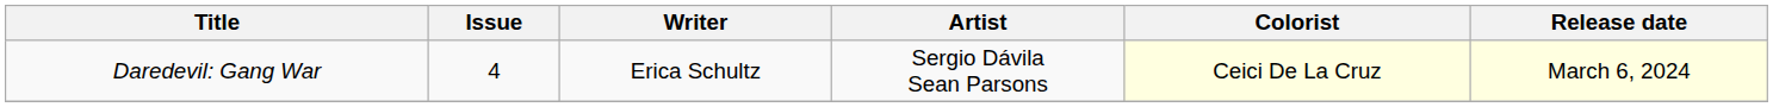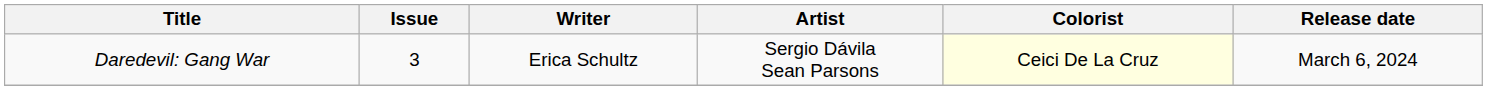Daredevil: Gang War | Issue: 4 -> 3
Daredevil: Gang War | Release date: lightyellow background -> no background
